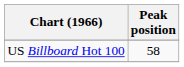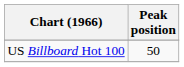US Billboard Hot 100 | Peak position: 58 -> 50
